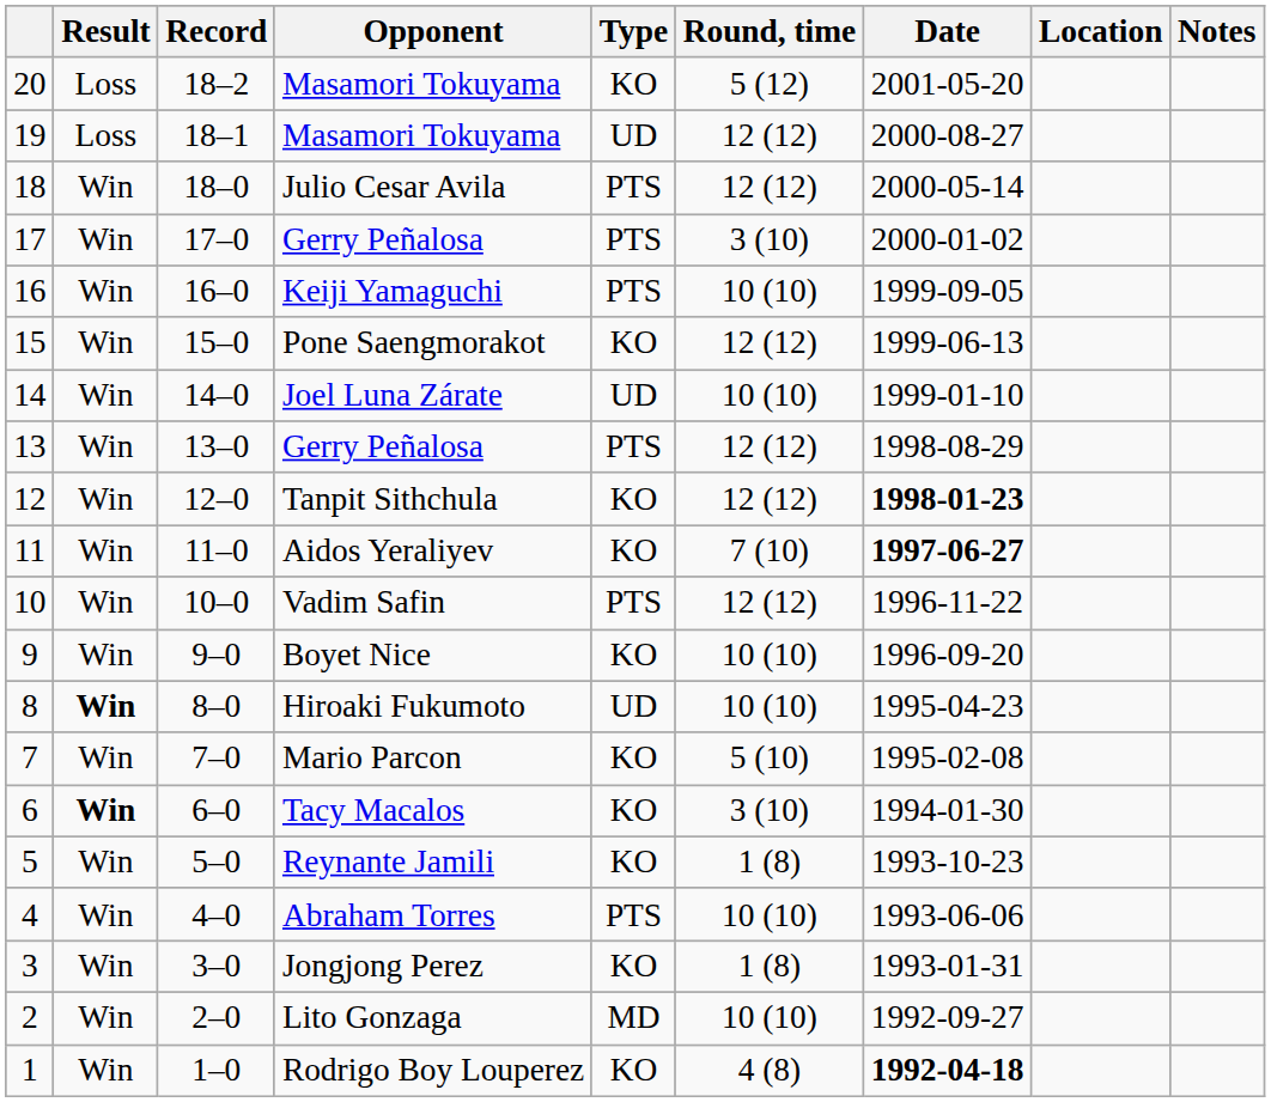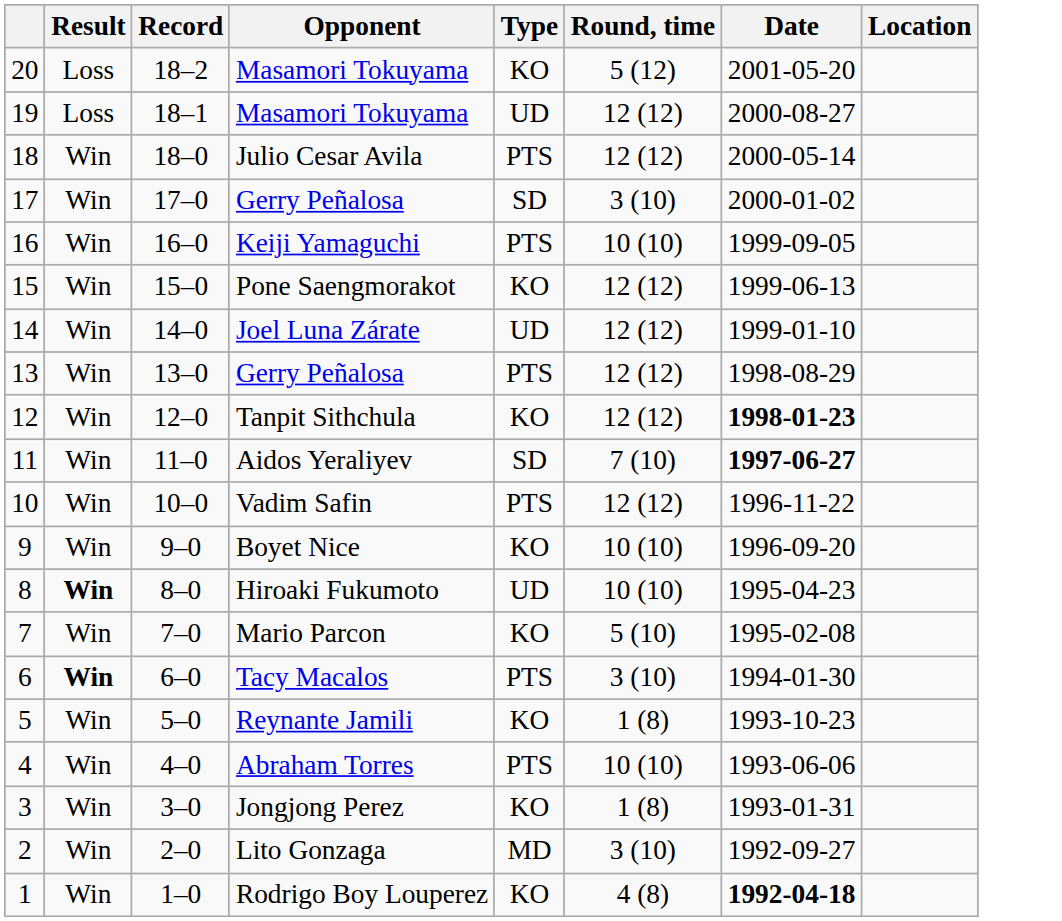- column: Notes
17 / Gerry Peñalosa | Type: PTS -> SD
Joel Luna Zárate | Round, time: 10 (10) -> 12 (12)
Aidos Yeraliyev | Type: KO -> SD
Tacy Macalos | Type: KO -> PTS
Lito Gonzaga | Round, time: 10 (10) -> 3 (10)
